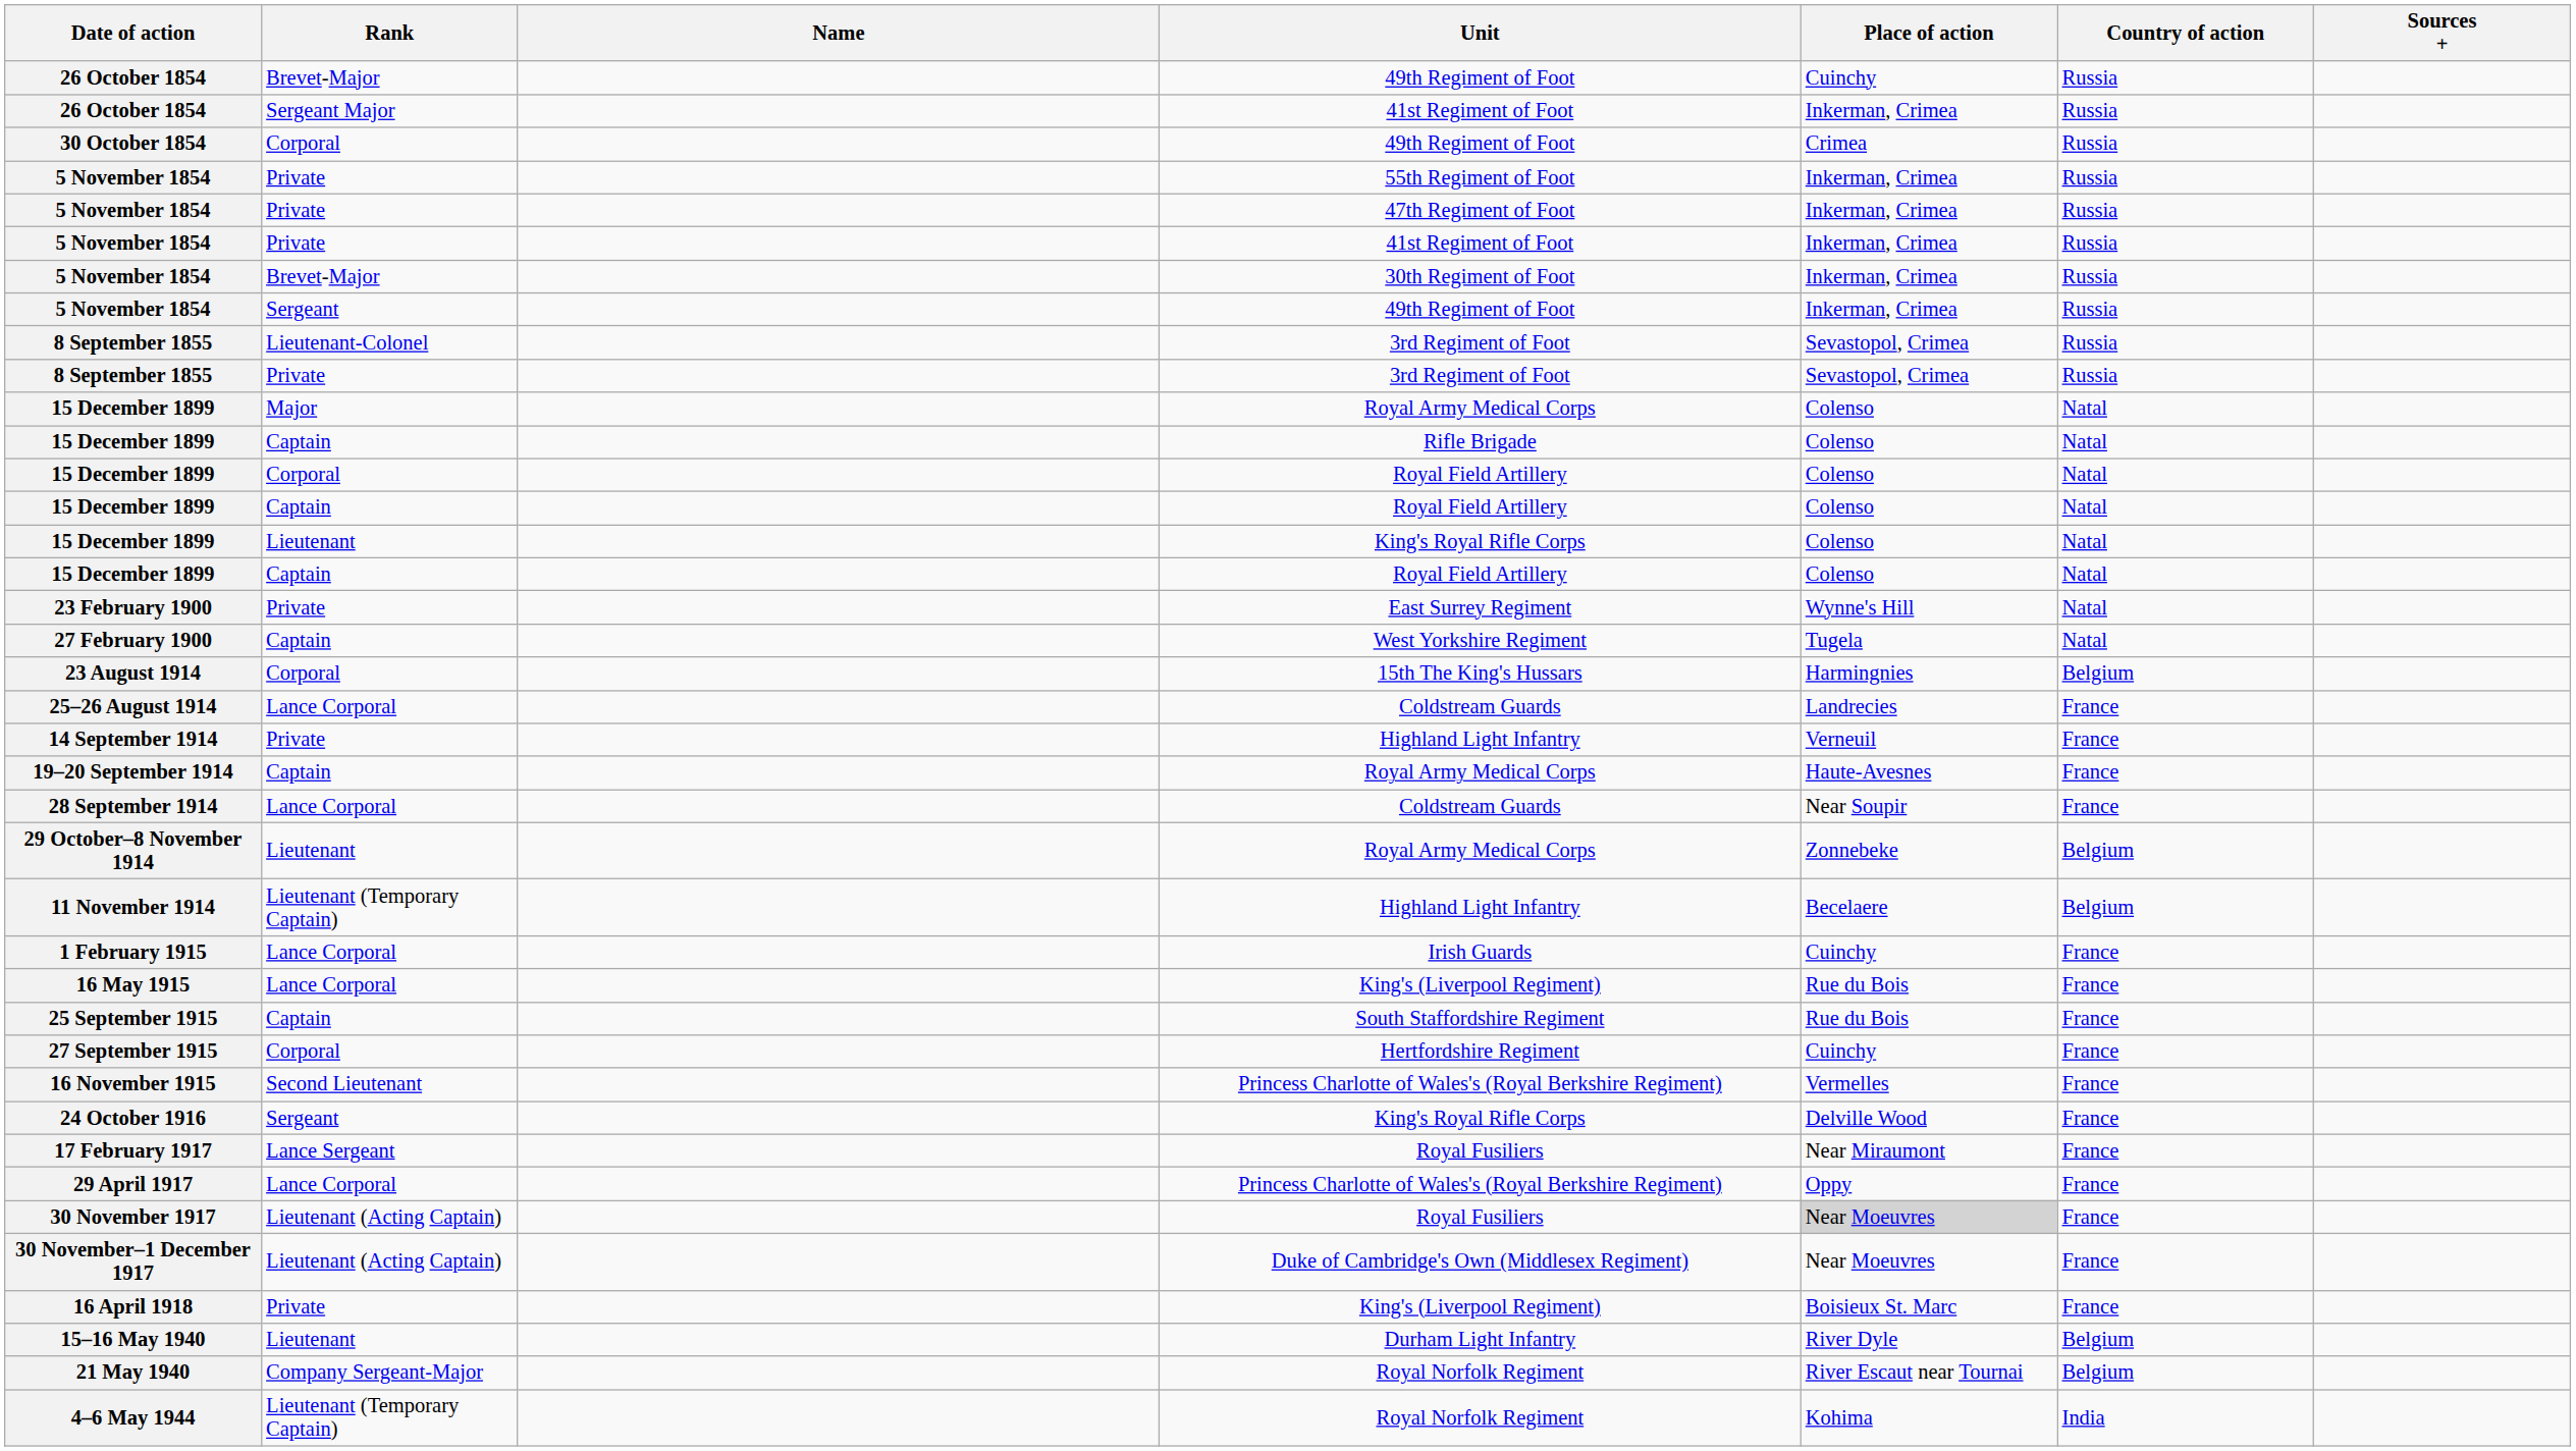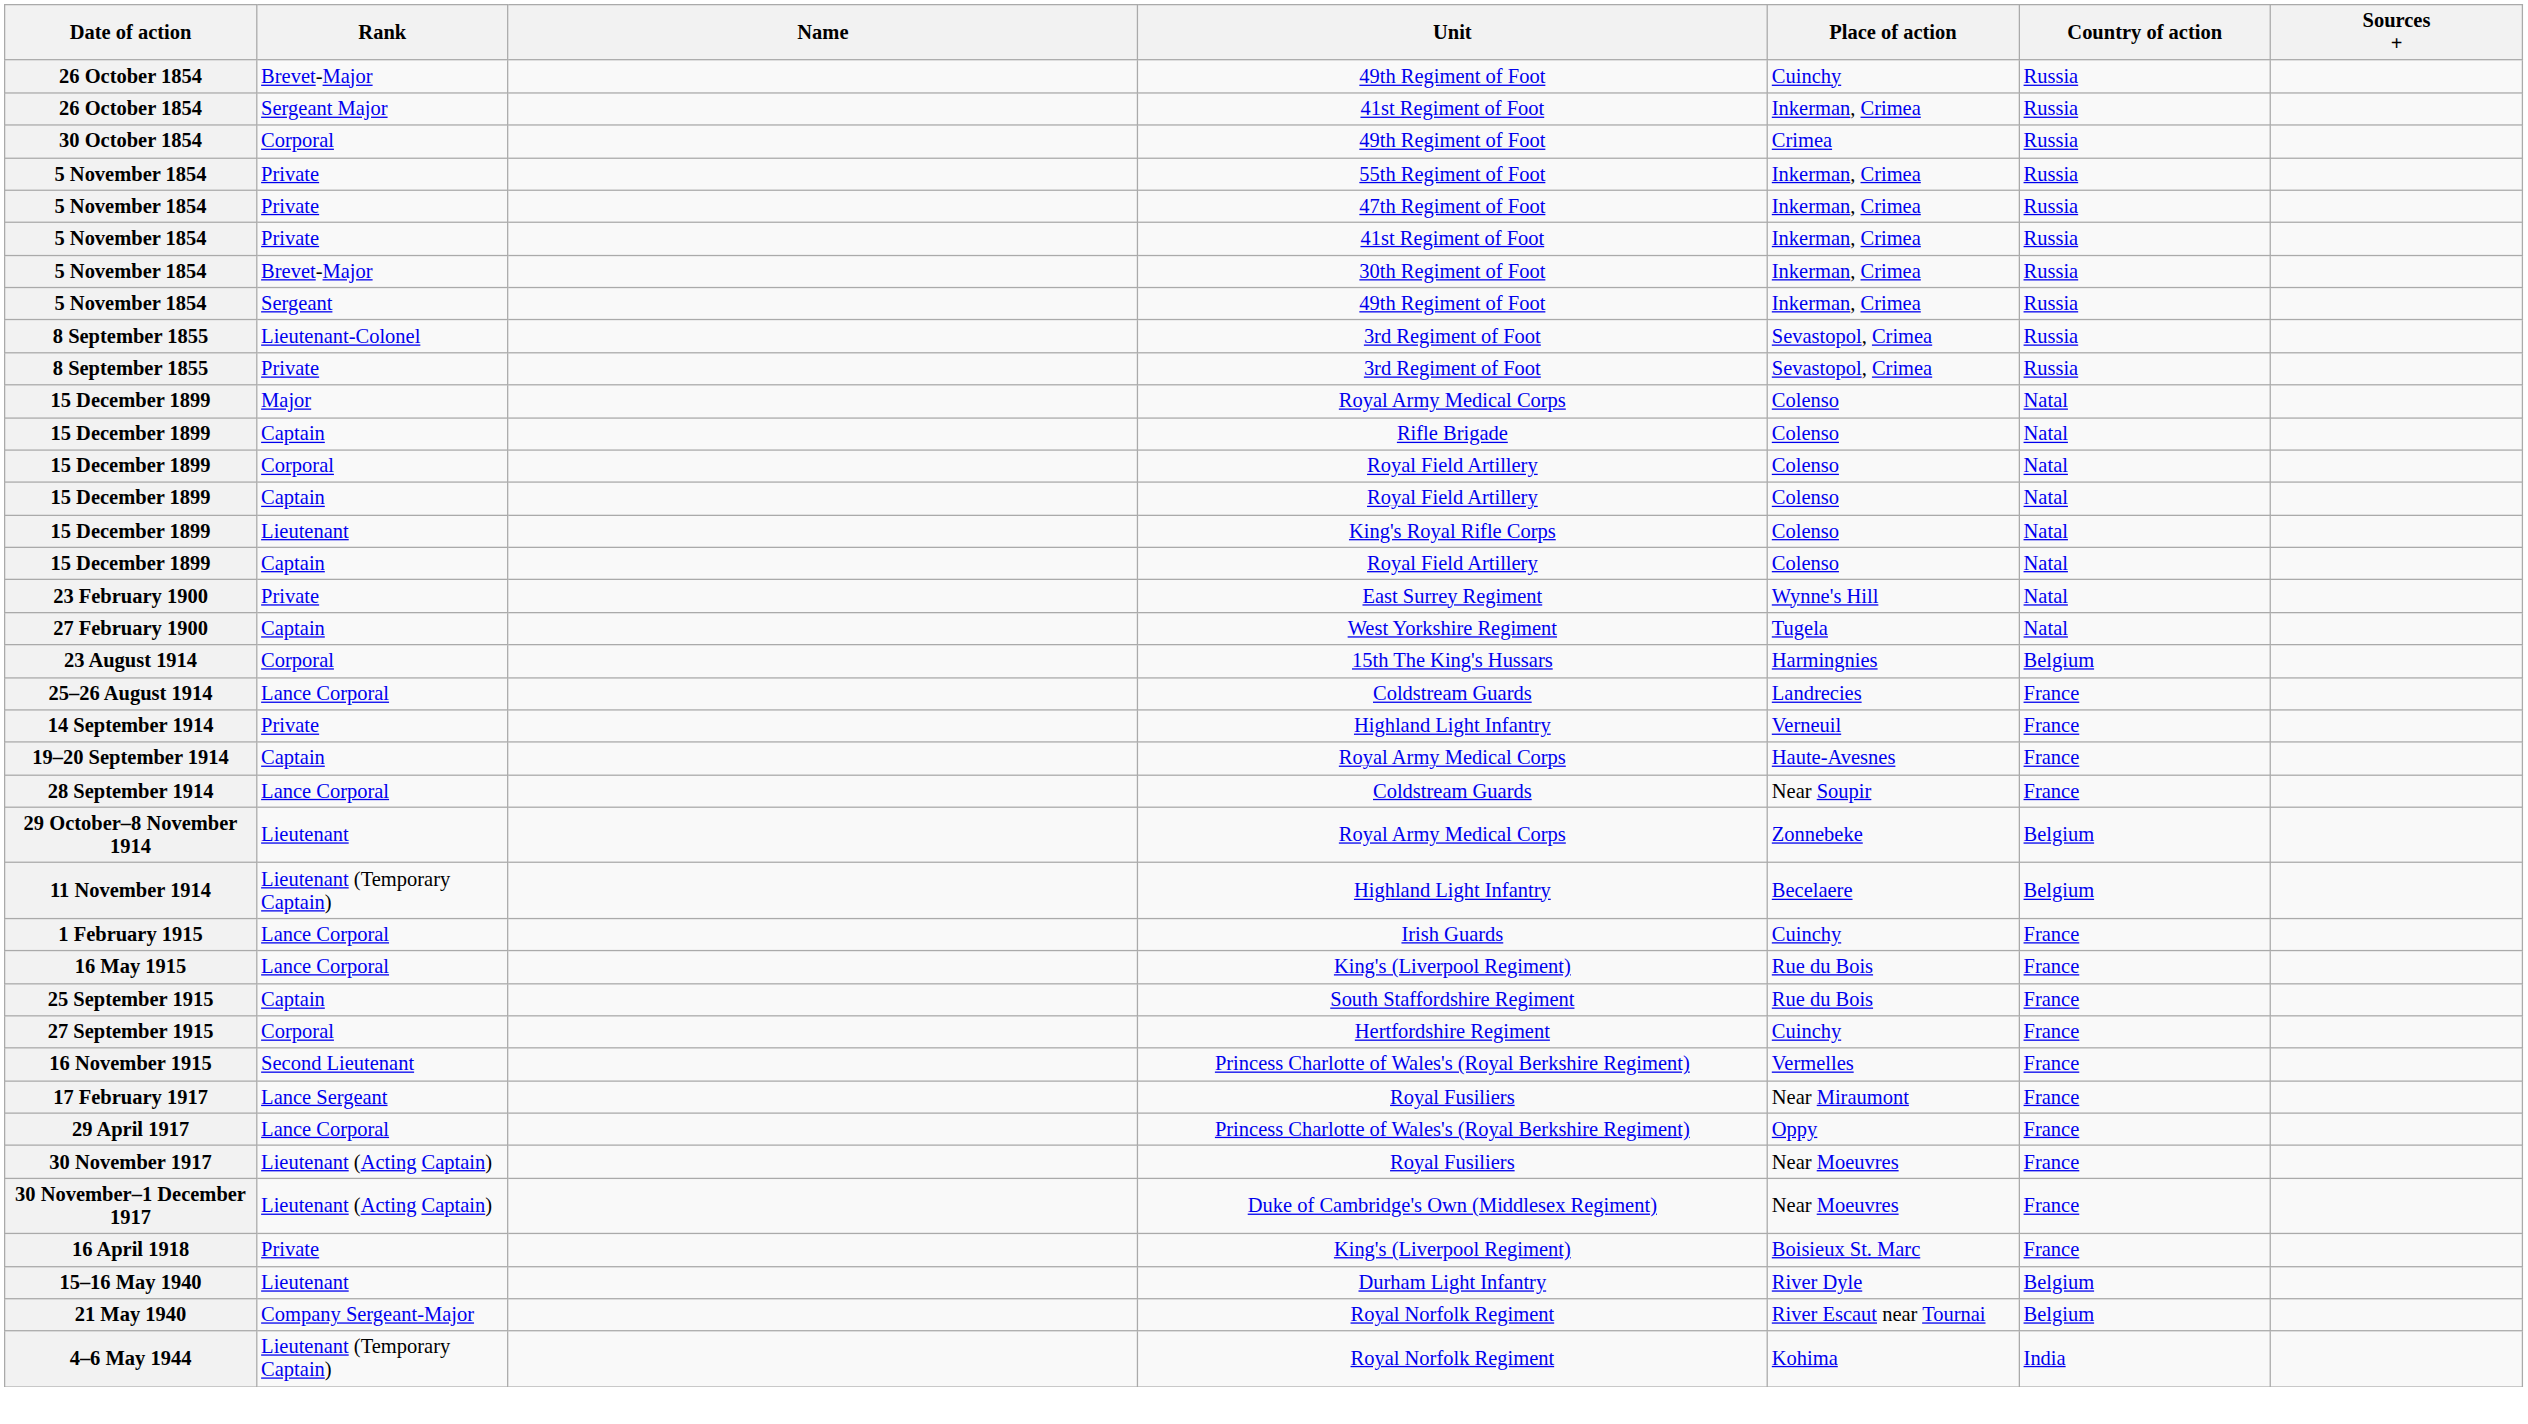- row: 24 October 1916 | Sergeant | King's Royal Rifle Corps | Delville Wood | France
30 November 1917 | Place of action: lightgrey background -> no background
